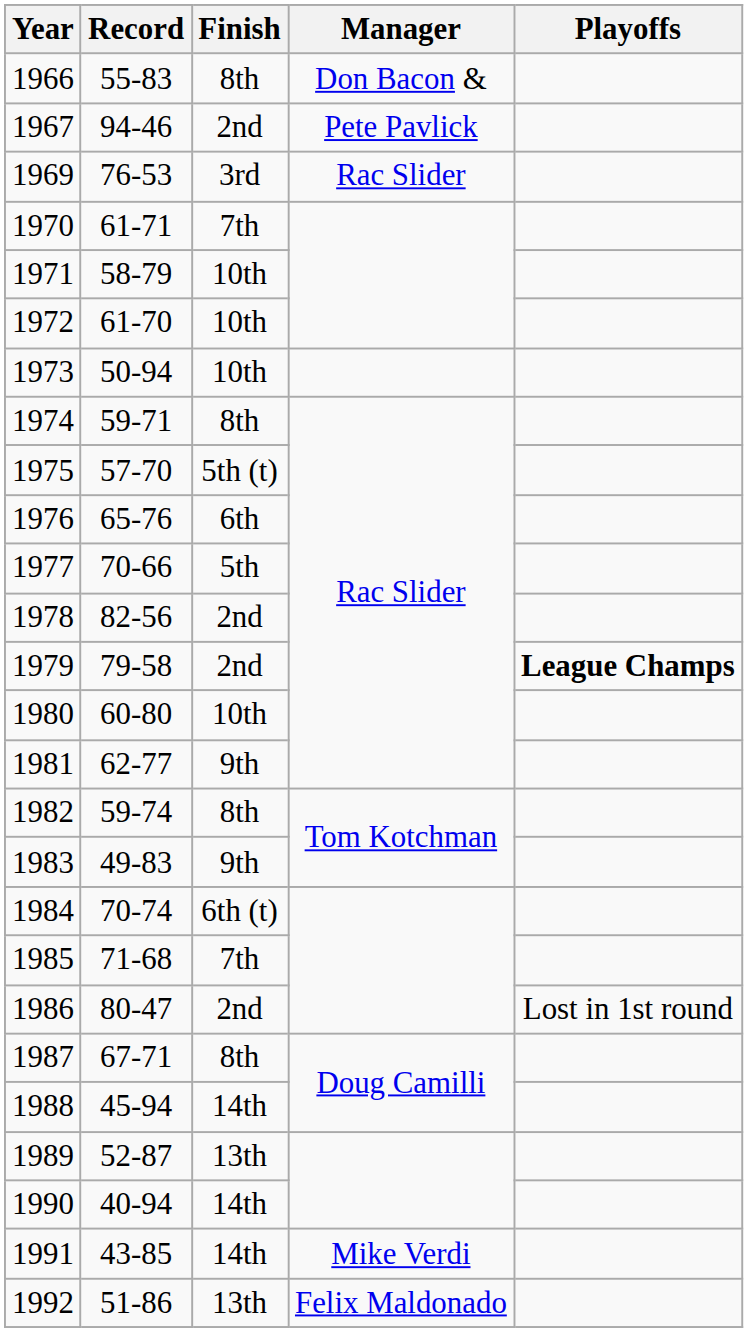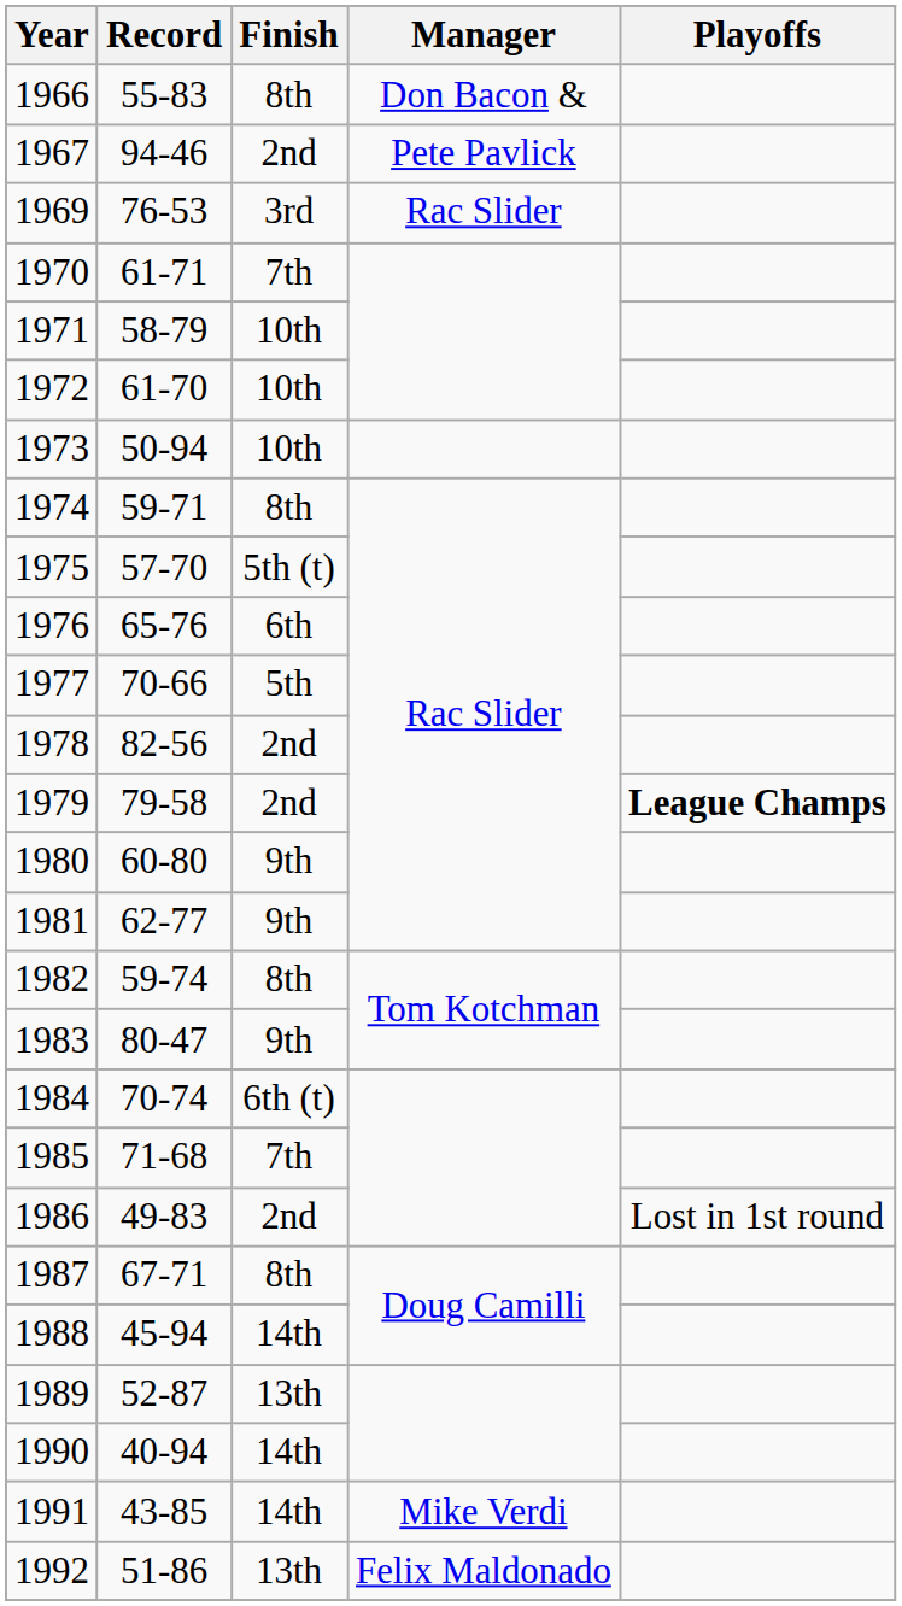1980 | Finish: 10th -> 9th
1983 | Record: 49-83 -> 80-47
1986 | Record: 80-47 -> 49-83
